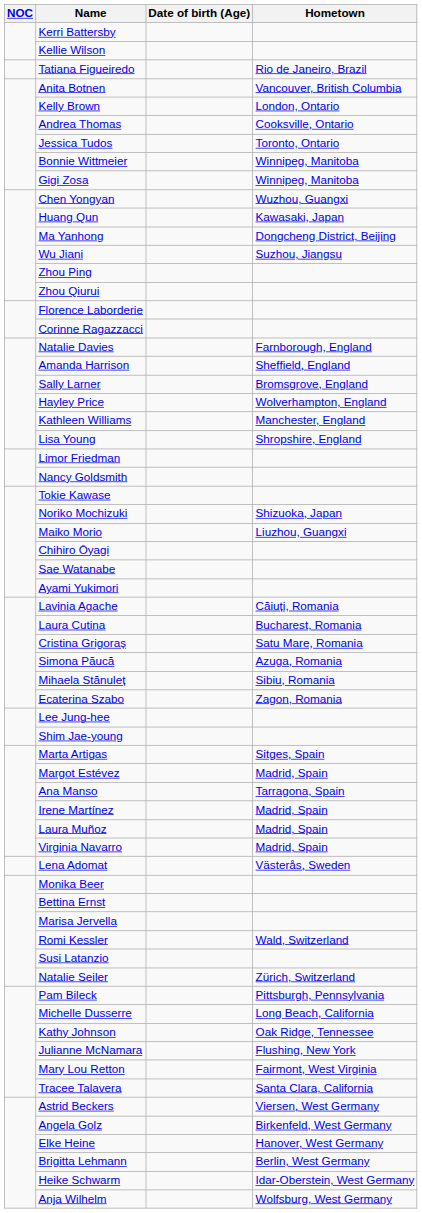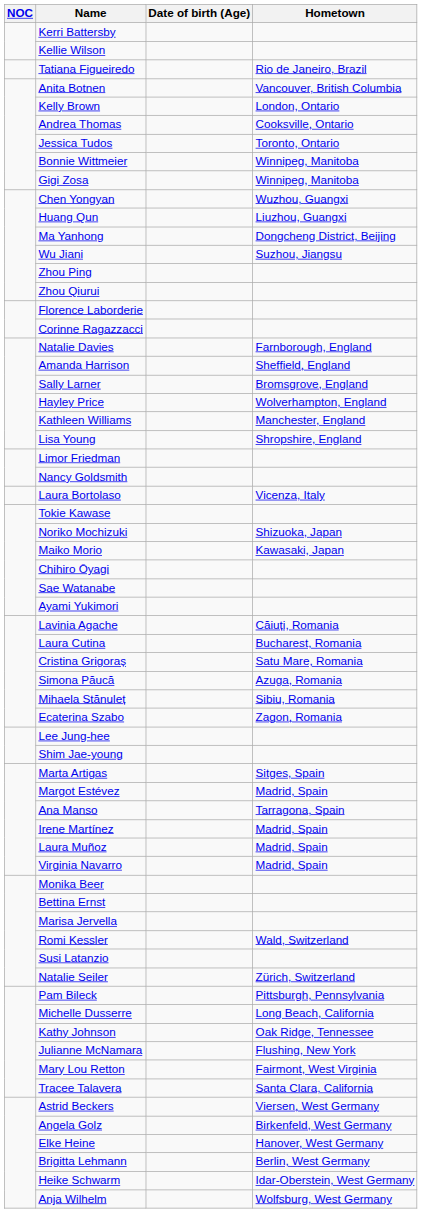Huang Qun | Hometown: Kawasaki, Japan -> Liuzhou, Guangxi
+ row: Laura Bortolaso | Vicenza, Italy
Maiko Morio | Hometown: Liuzhou, Guangxi -> Kawasaki, Japan
- row: Lena Adomat | Västerås, Sweden
